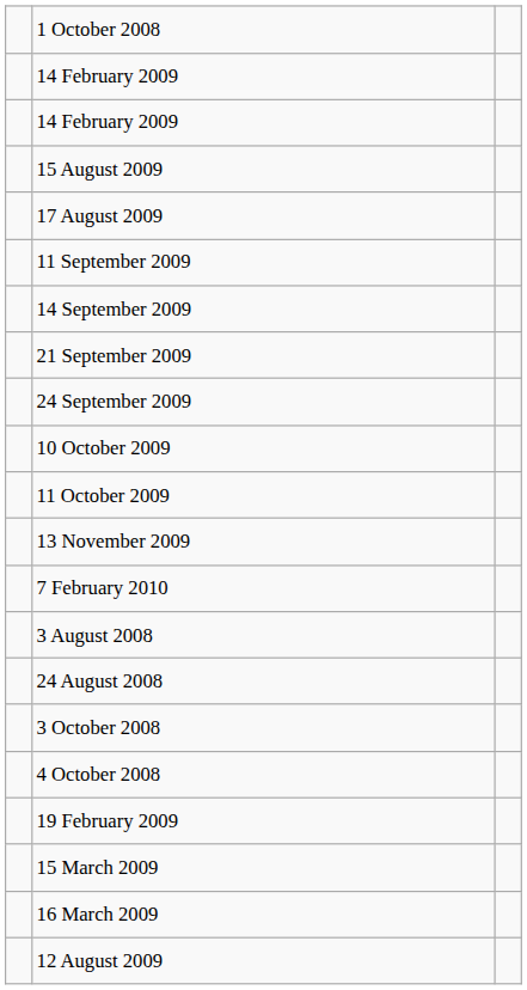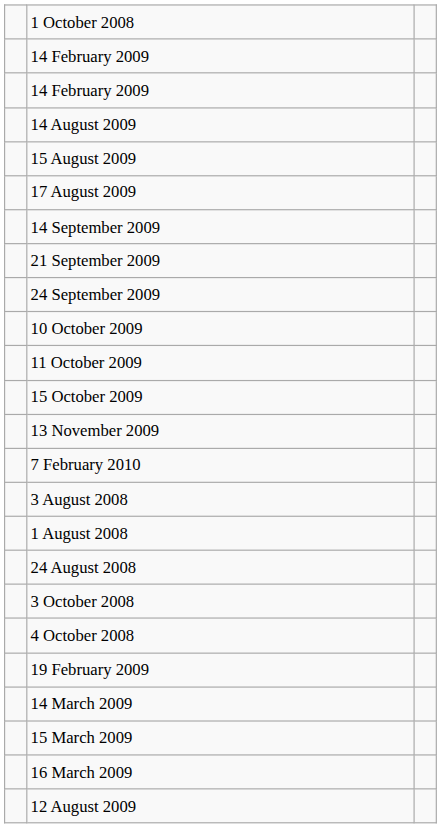+ row: 14 August 2009
- row: 11 September 2009
+ row: 15 October 2009
+ row: 1 August 2008
+ row: 14 March 2009
